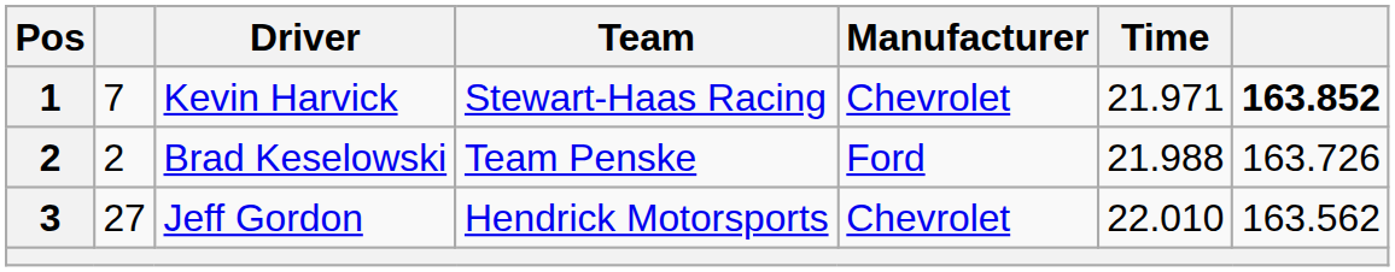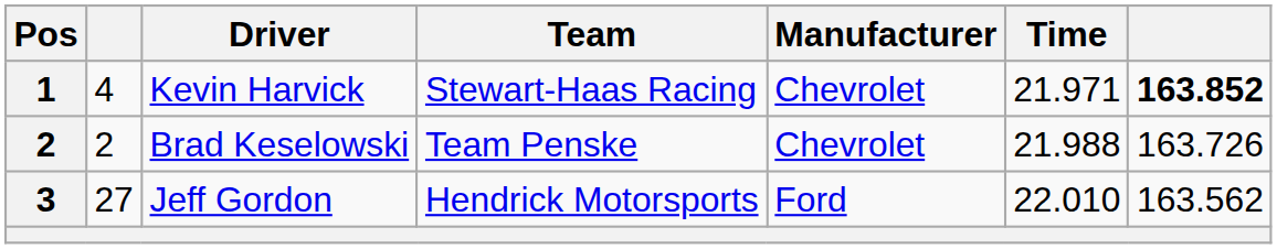Kevin Harvick | column 2: 7 -> 4
Brad Keselowski | Manufacturer: Ford -> Chevrolet
Jeff Gordon | Manufacturer: Chevrolet -> Ford
